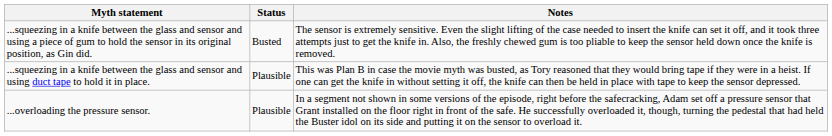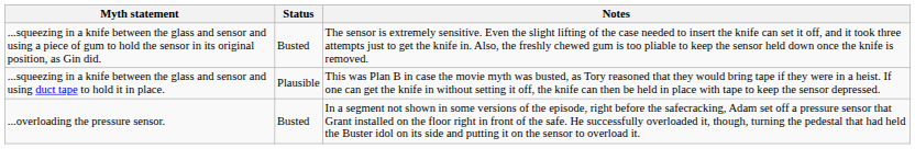...overloading the pressure sensor. | Status: Plausible -> Busted
